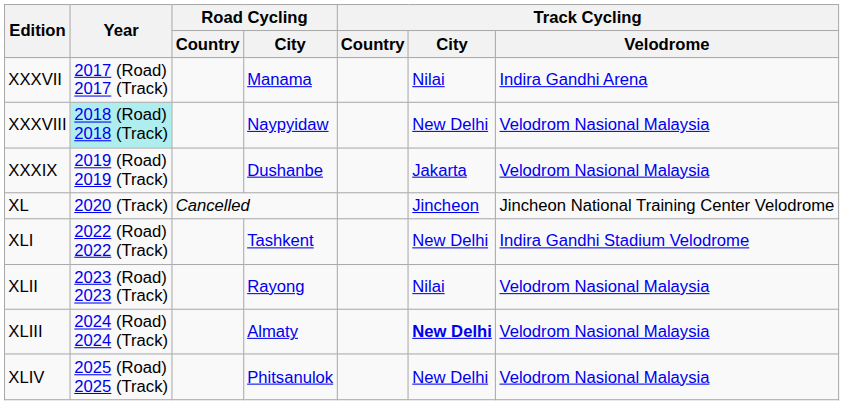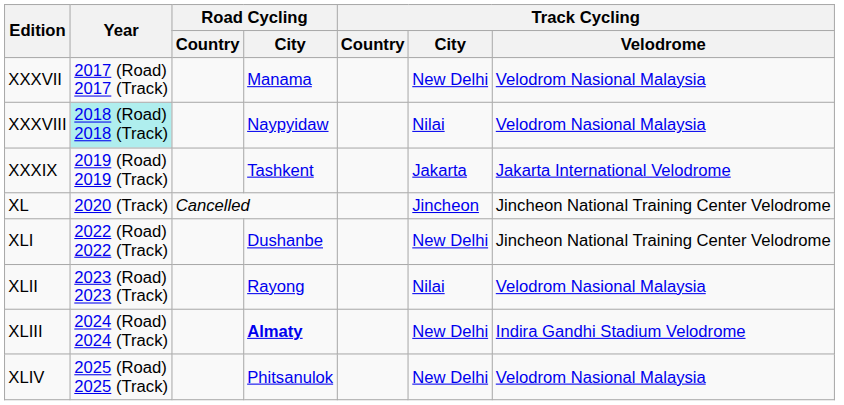XXXVII | Track Cycling / City: Nilai -> New Delhi
XXXVII | Track Cycling / Velodrome: Indira Gandhi Arena -> Velodrom Nasional Malaysia
XXXVIII | Track Cycling / City: New Delhi -> Nilai
XXXIX | Road Cycling / City: Dushanbe -> Tashkent
XXXIX | Track Cycling / Velodrome: Velodrom Nasional Malaysia -> Jakarta International Velodrome
XLI | Road Cycling / City: Tashkent -> Dushanbe
XLI | Track Cycling / Velodrome: Indira Gandhi Stadium Velodrome -> Jincheon National Training Center Velodrome
XLIII | Road Cycling / City: normal -> bold
XLIII | Track Cycling / City: bold -> normal
XLIII | Track Cycling / Velodrome: Velodrom Nasional Malaysia -> Indira Gandhi Stadium Velodrome
